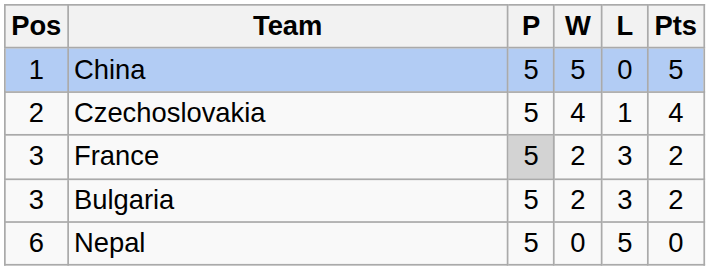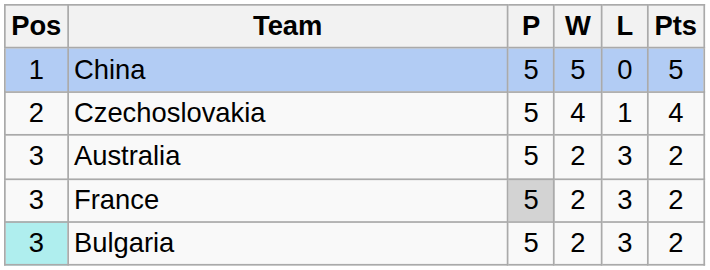+ row: 3 | Australia | 5 | 2 | 3 | 2
Bulgaria | Pos: no background -> paleturquoise background
- row: 6 | Nepal | 5 | 0 | 5 | 0
